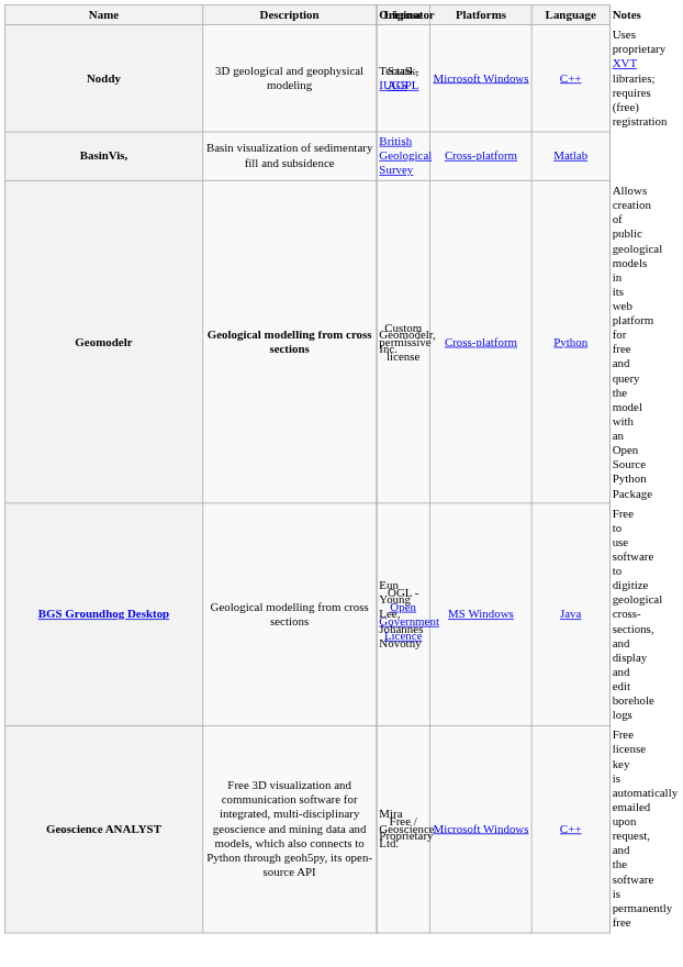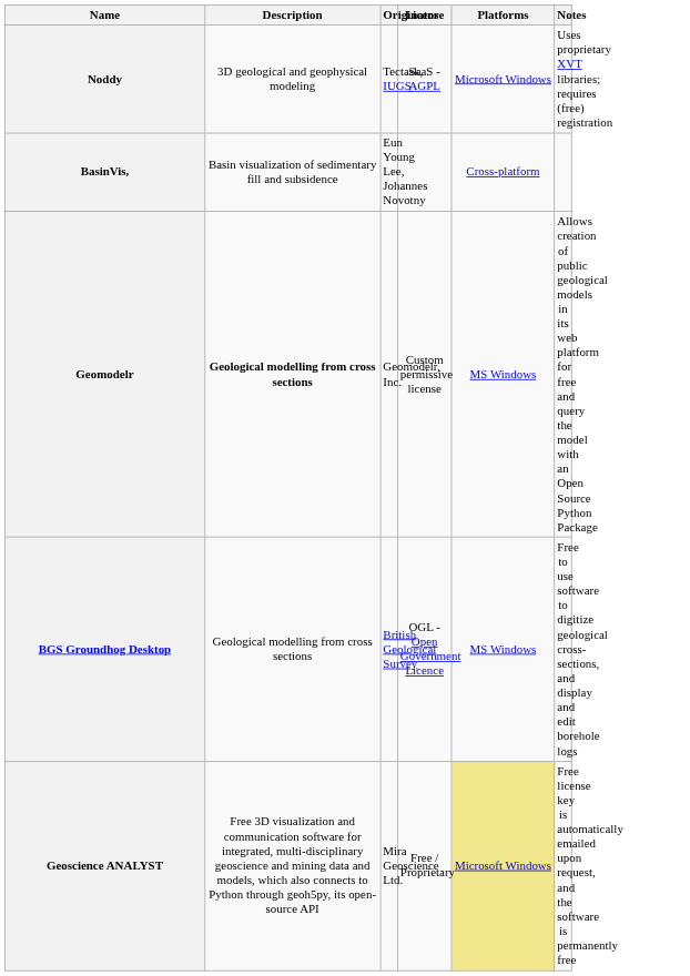- column: Language | C++ | Matlab | Python | Java | C++
BasinVis, | Originator: British Geological Survey -> Eun Young Lee, Johannes Novotny
Geomodelr | Platforms: Cross-platform -> MS Windows
BGS Groundhog Desktop | Originator: Eun Young Lee, Johannes Novotny -> British Geological Survey
Geoscience ANALYST | Platforms: no background -> khaki background
